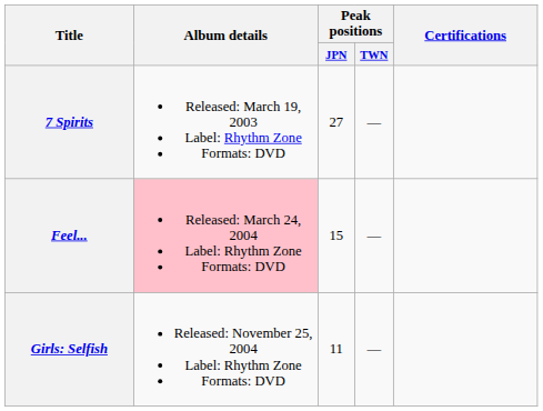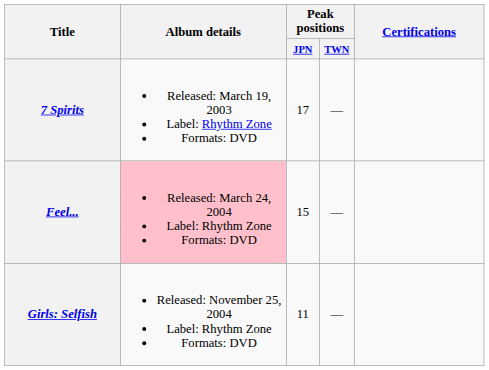7 Spirits | Peak positions / JPN: 27 -> 17
